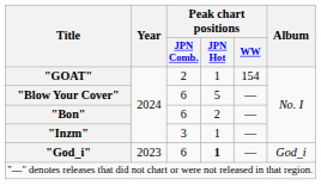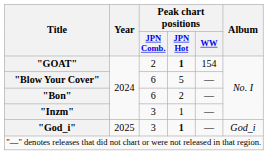"GOAT" | Peak chart positions / JPN Hot: normal -> bold
"God_i" | Year: 2023 -> 2025
"God_i" | Peak chart positions / JPN Comb.: 6 -> 3
